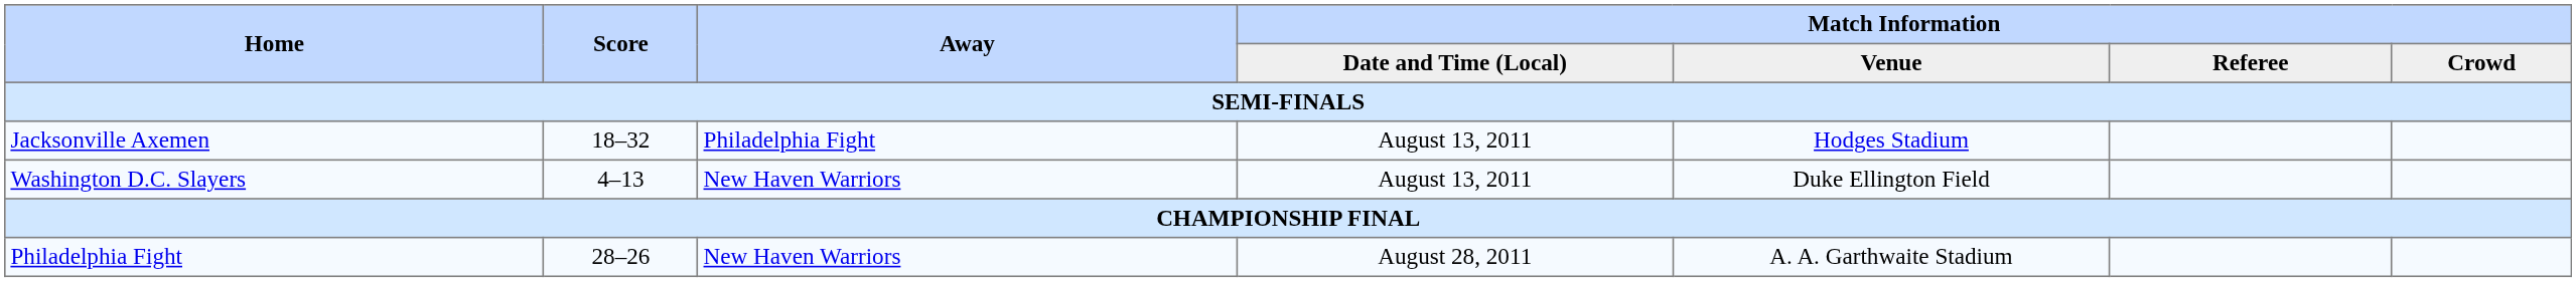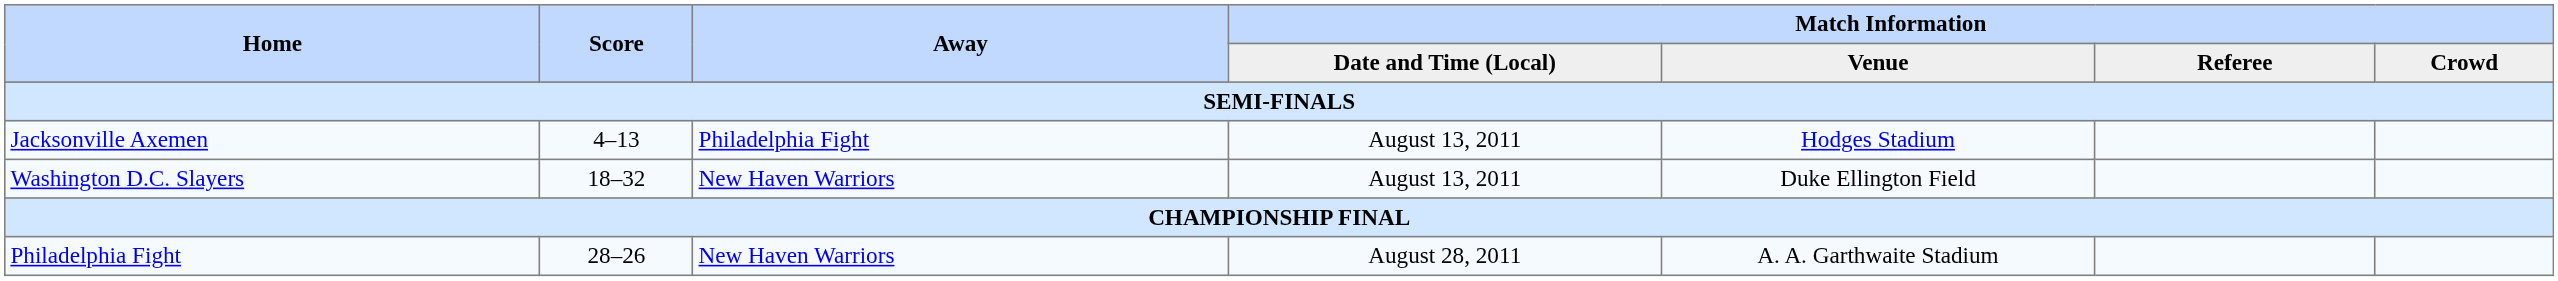Jacksonville Axemen | Score: 18–32 -> 4–13
Washington D.C. Slayers | Score: 4–13 -> 18–32
